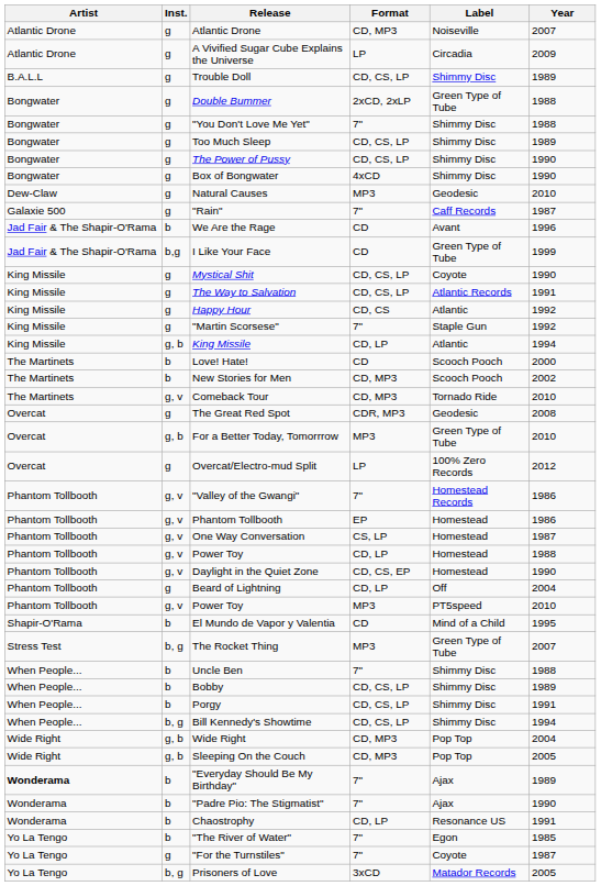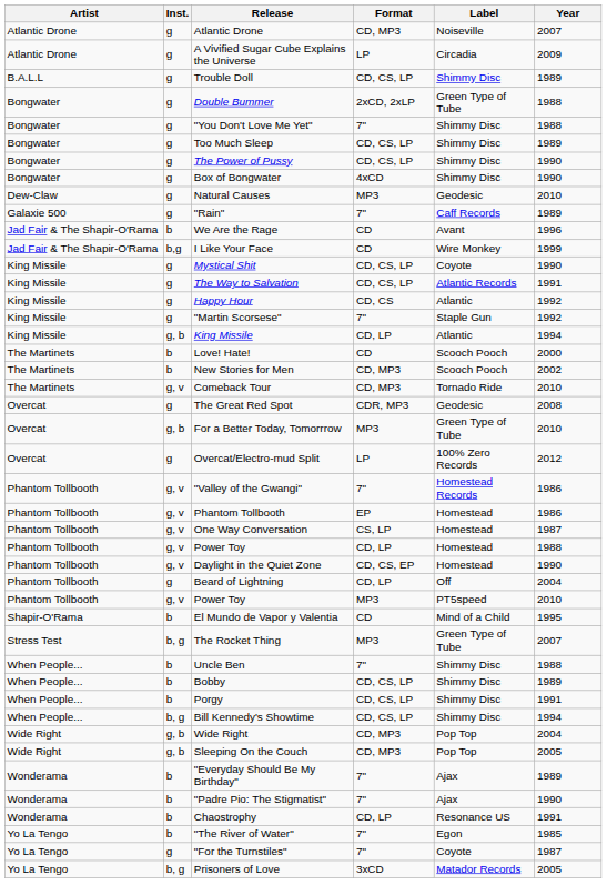"Rain" | Year: 1987 -> 1989
I Like Your Face | Label: Green Type of Tube -> Wire Monkey
"Everyday Should Be My Birthday" | Artist: bold -> normal
